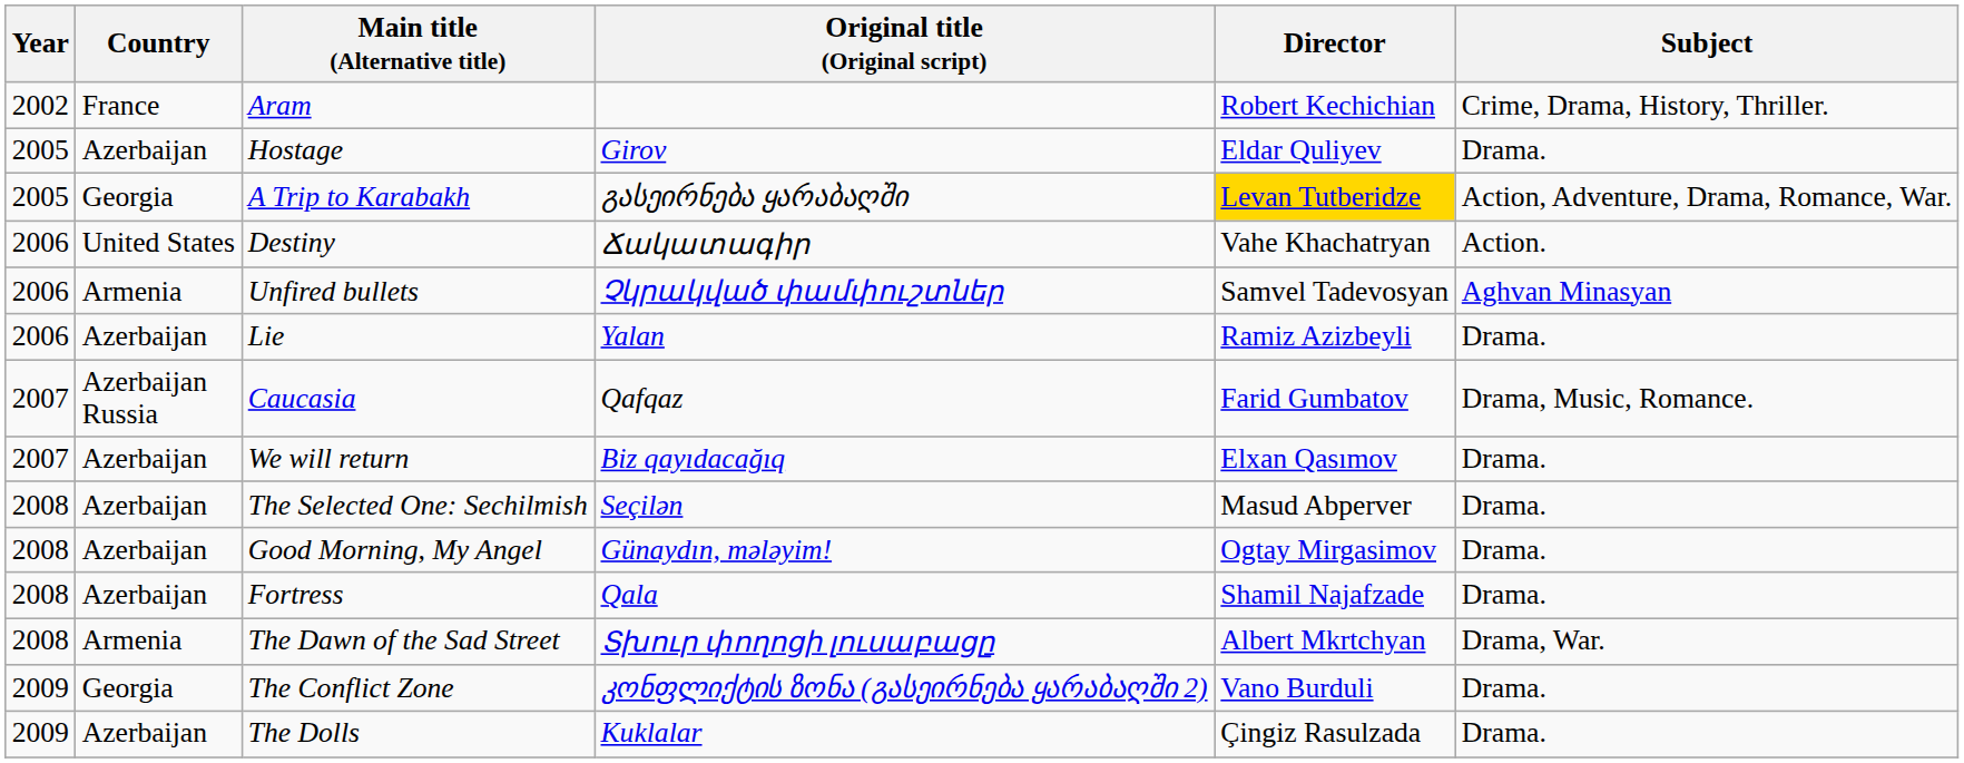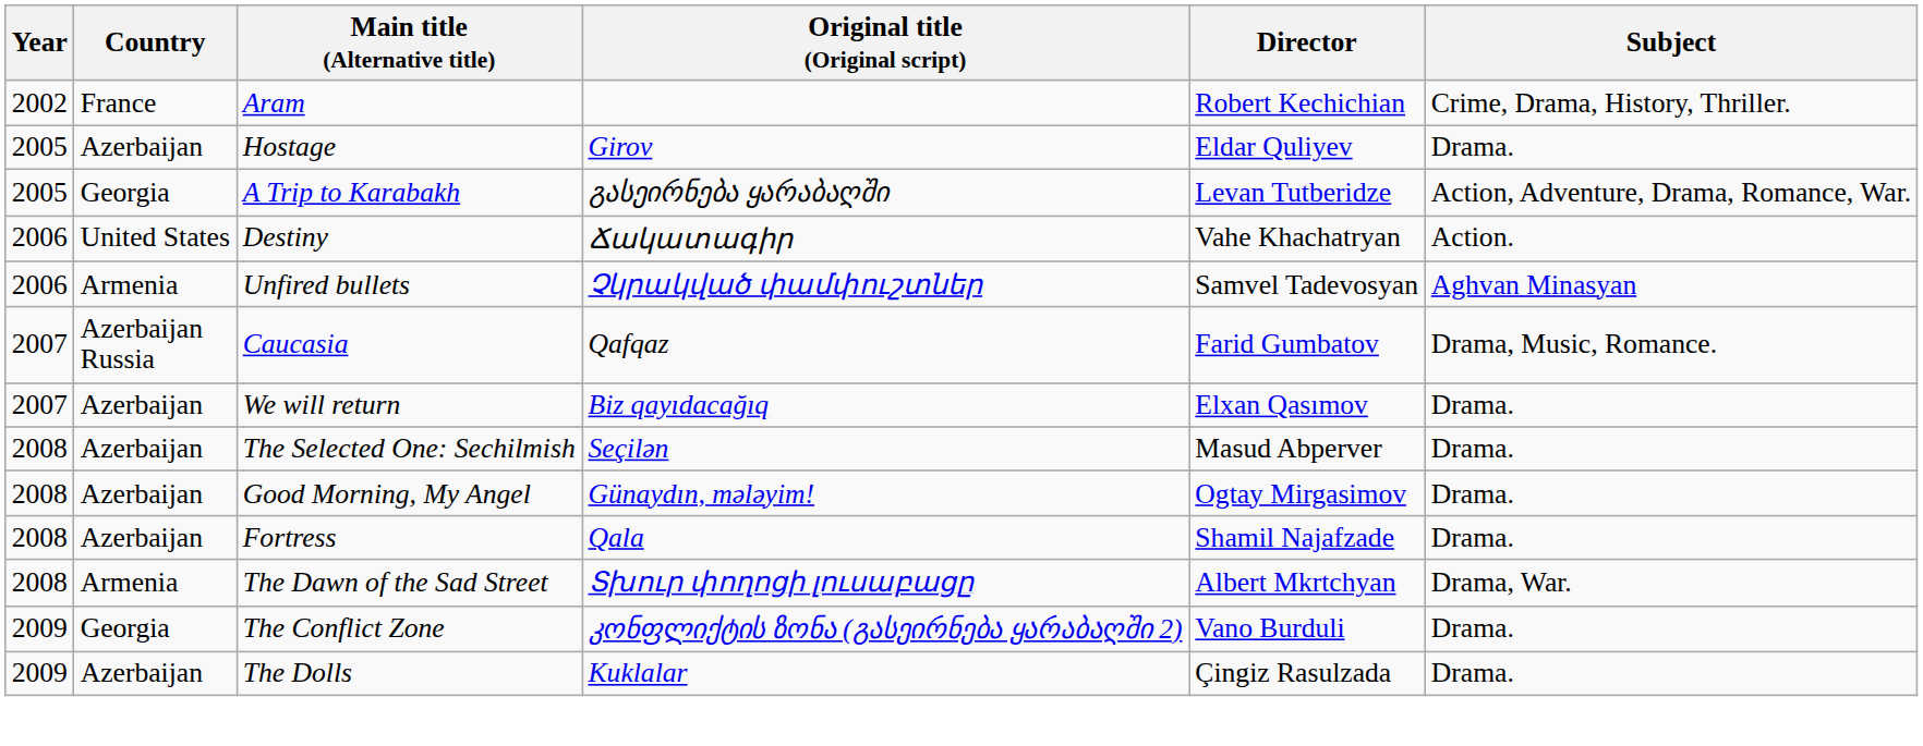A Trip to Karabakh | Director: gold background -> no background
- row: 2006 | Azerbaijan | Lie | Yalan | Ramiz Azizbeyli | Drama.
